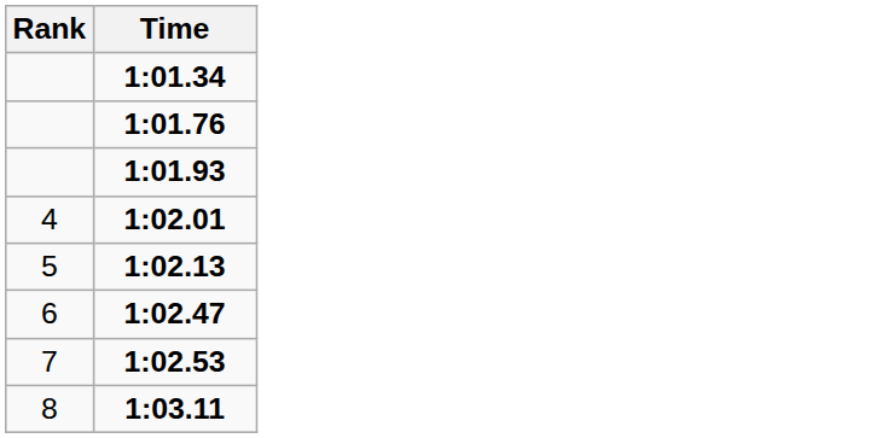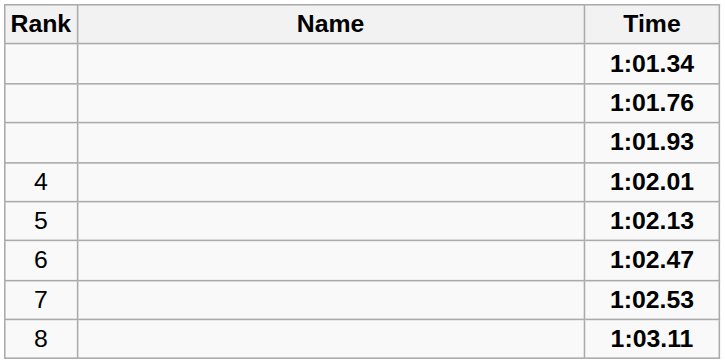+ column: Name
